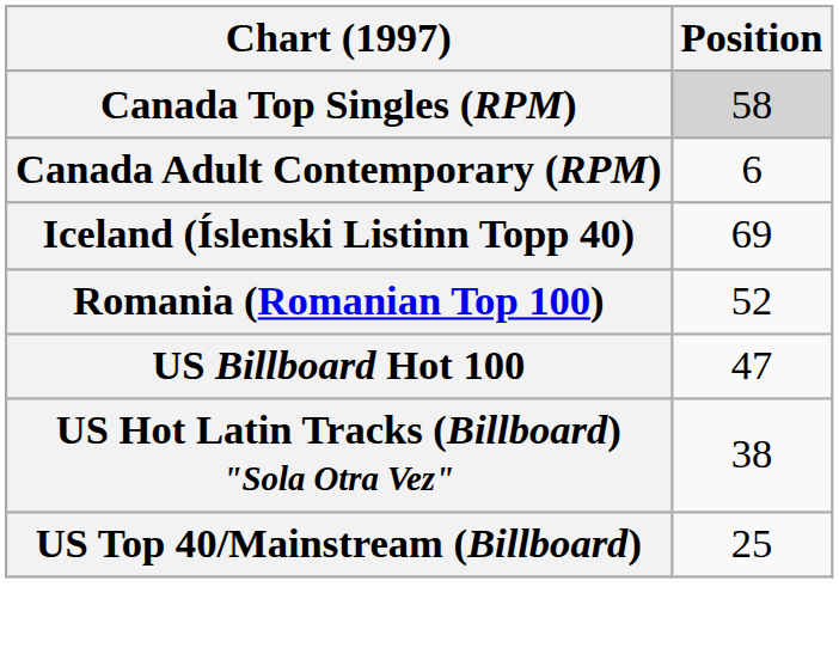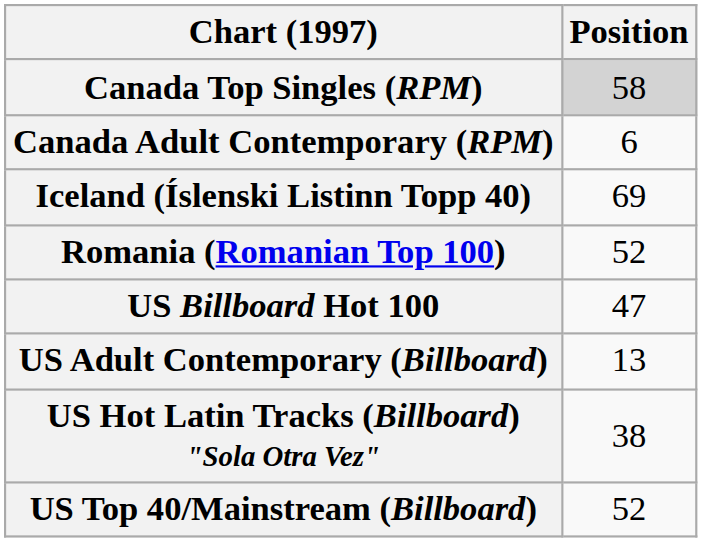+ row: US Adult Contemporary (Billboard) | 13
US Top 40/Mainstream (Billboard) | Position: 25 -> 52
